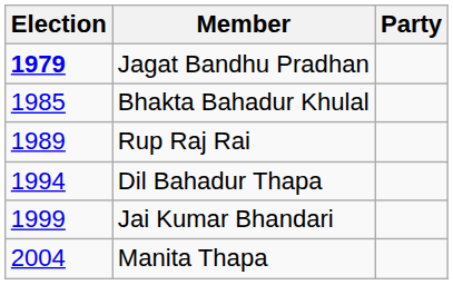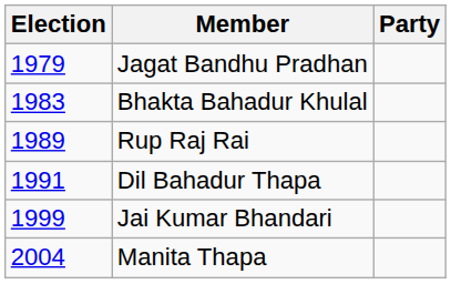Jagat Bandhu Pradhan | Election: bold -> normal
Bhakta Bahadur Khulal | Election: 1985 -> 1983
Dil Bahadur Thapa | Election: 1994 -> 1991
